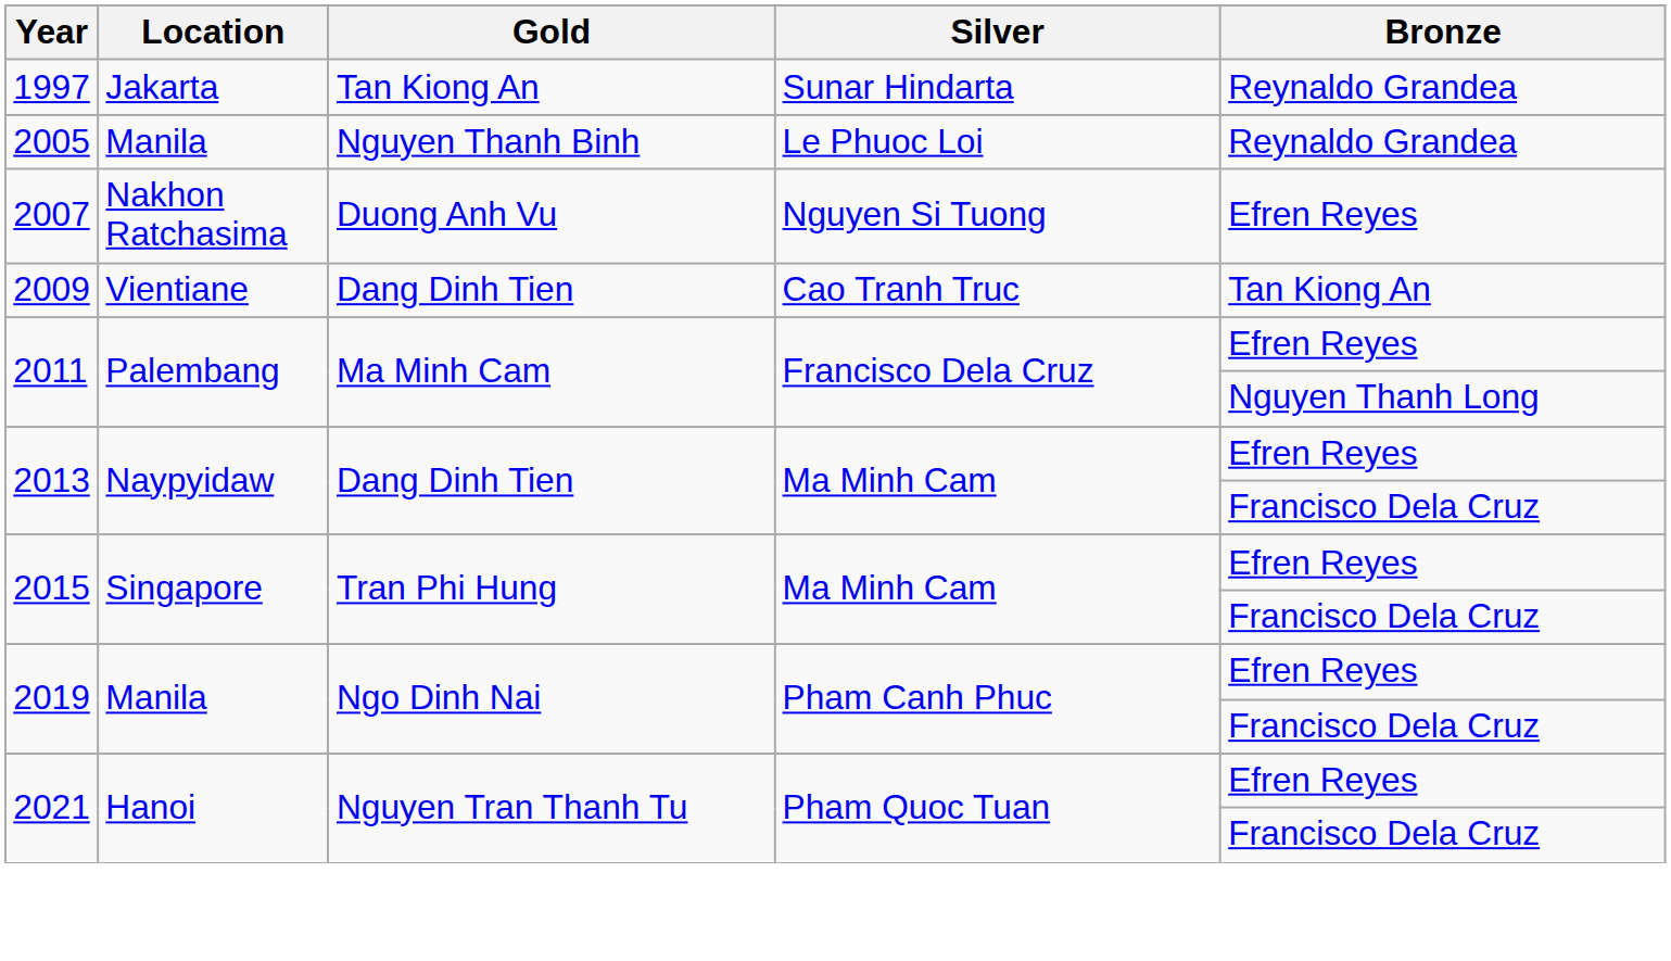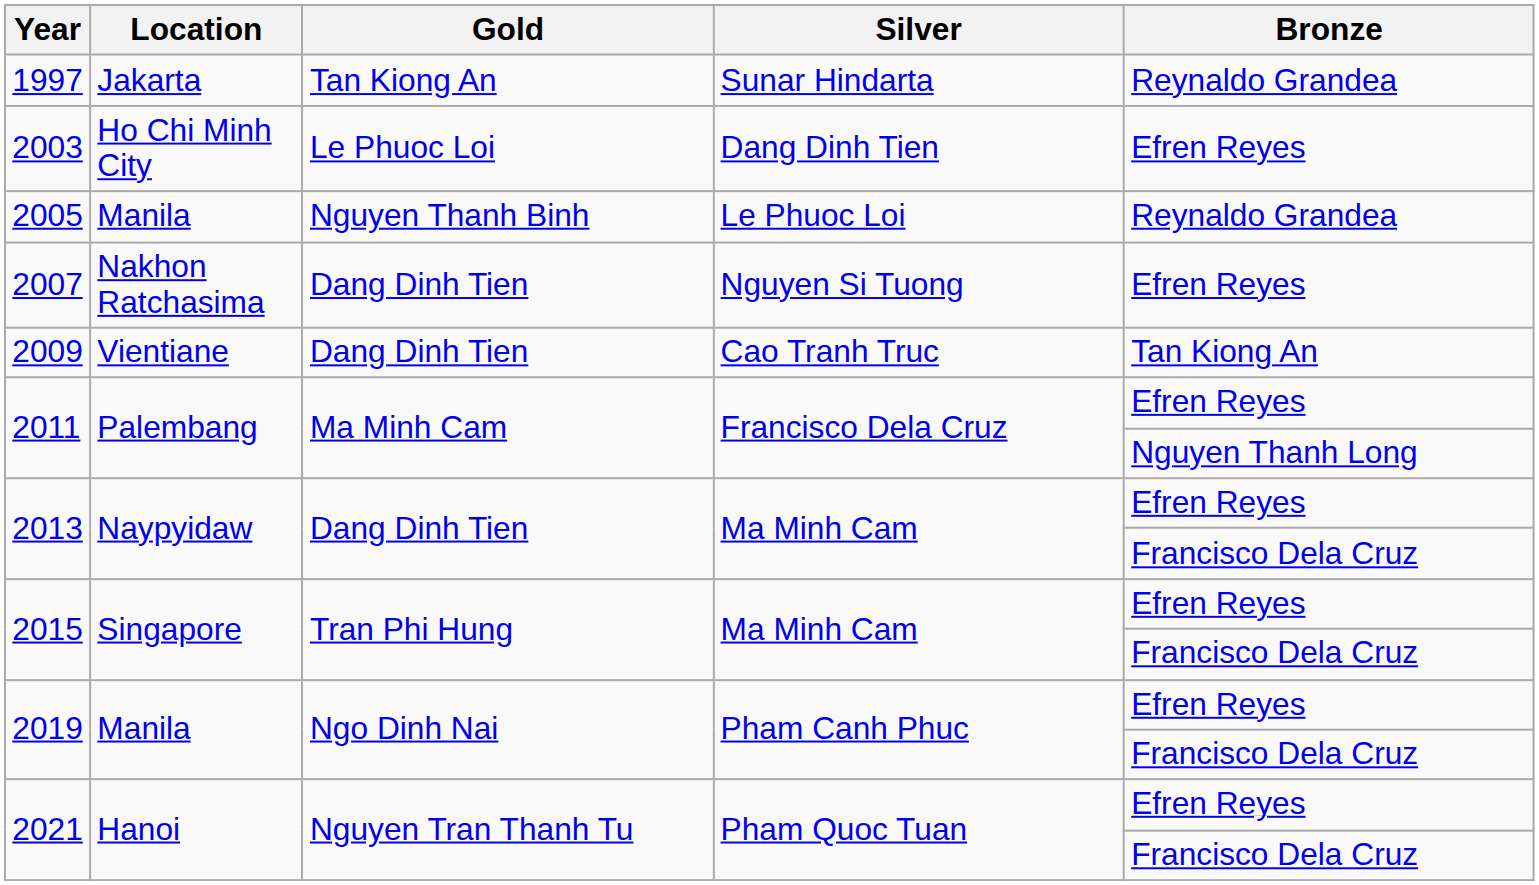+ row: 2003 | Ho Chi Minh City | Le Phuoc Loi | Dang Dinh Tien | Efren Reyes
2007 | Gold: Duong Anh Vu -> Dang Dinh Tien
